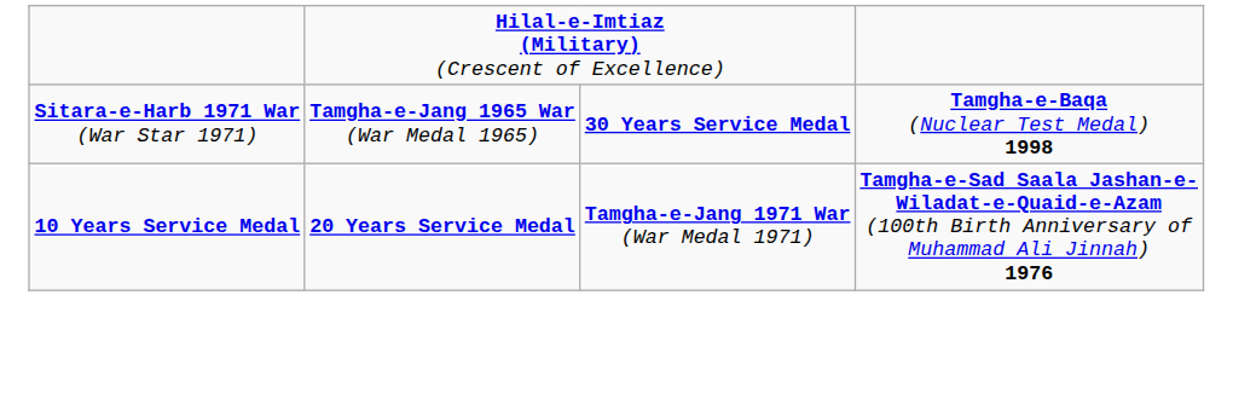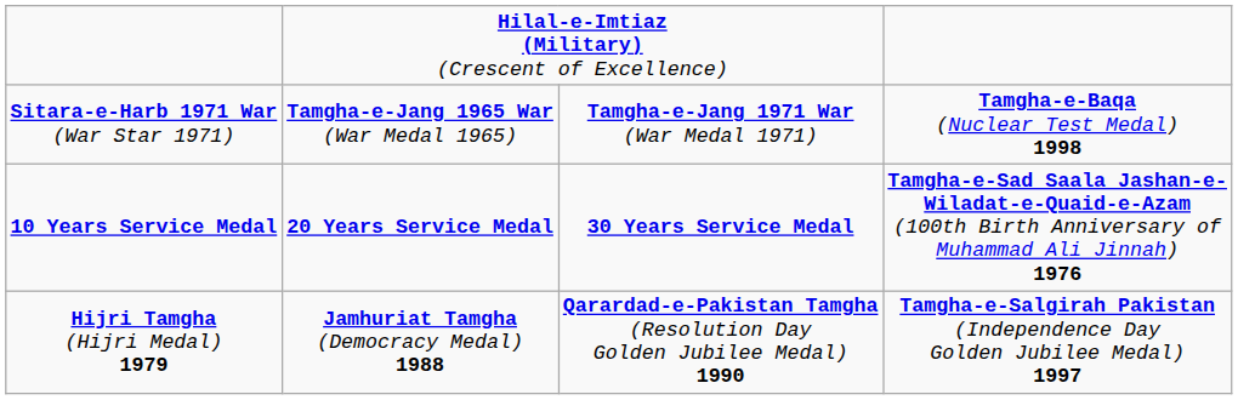Sitara-e-Harb 1971 War (War Star 1971) | column 3: 30 Years Service Medal -> Tamgha-e-Jang 1971 War (War Medal 1971)
10 Years Service Medal | column 3: Tamgha-e-Jang 1971 War (War Medal 1971) -> 30 Years Service Medal
+ row: Hijri Tamgha (Hijri Medal) 1979 | Jamhuriat Tamgha (Democracy Medal) 1988 | Qarardad-e-Pakistan Tamgha (Resolution Day Golden Jubilee Medal) 1990 | Tamgha-e-Salgirah Pakistan (Independence Day Golden Jubilee Medal) 1997
